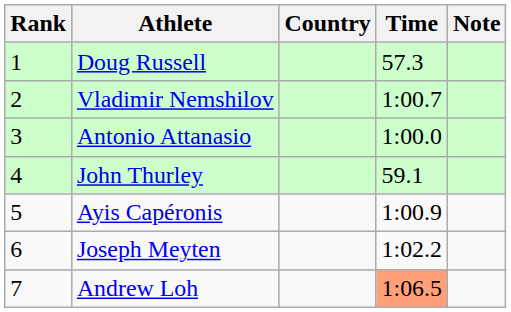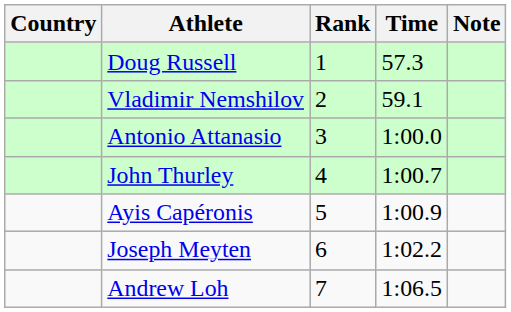columns swapped: Rank <-> Country
Vladimir Nemshilov | Time: 1:00.7 -> 59.1
John Thurley | Time: 59.1 -> 1:00.7
Andrew Loh | Time: lightsalmon background -> no background
